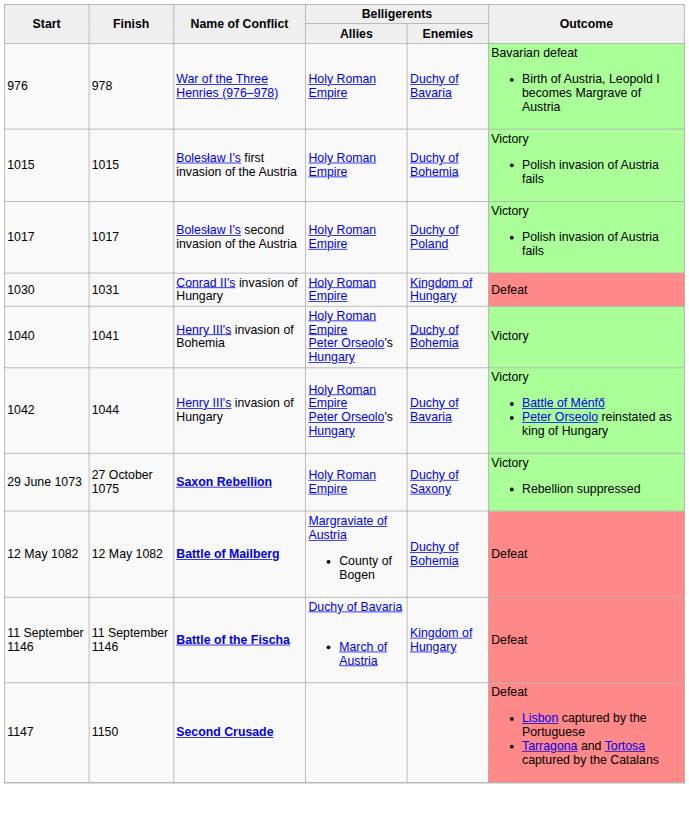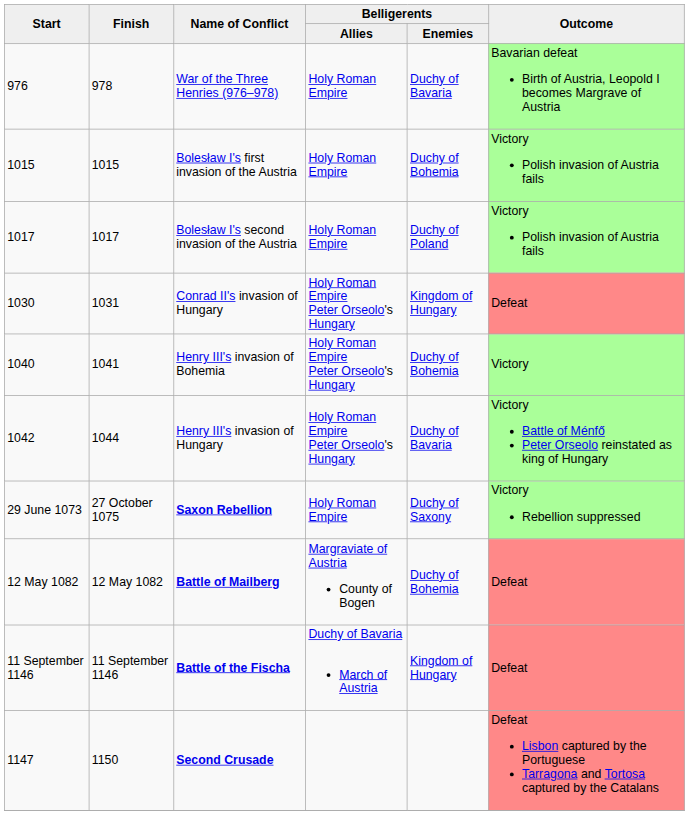Conrad II's invasion of Hungary | Belligerents / Allies: Holy Roman Empire -> Holy Roman Empire Peter Orseolo's Hungary
